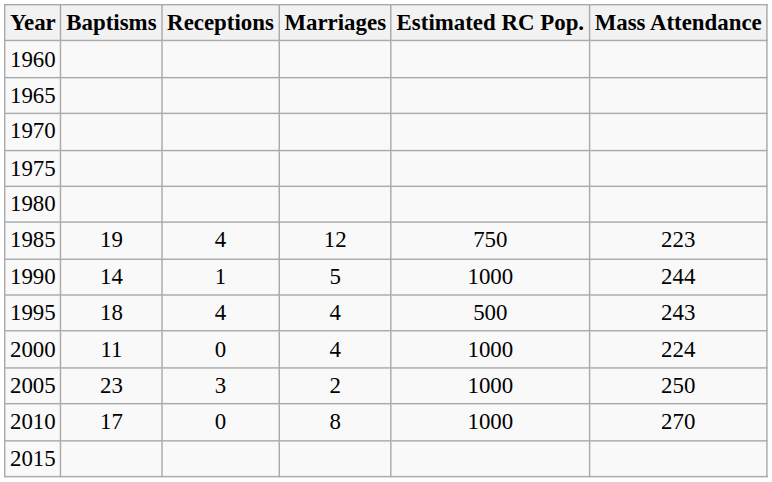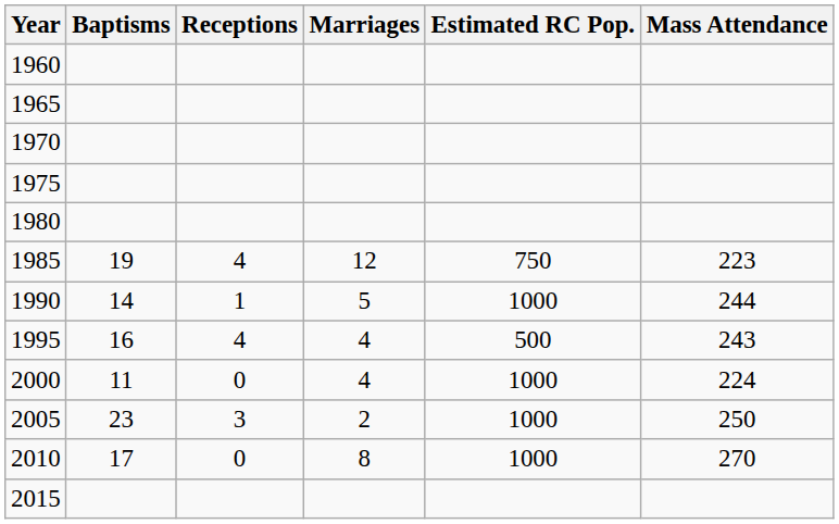1995 | Baptisms: 18 -> 16
